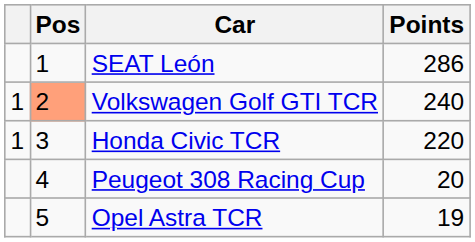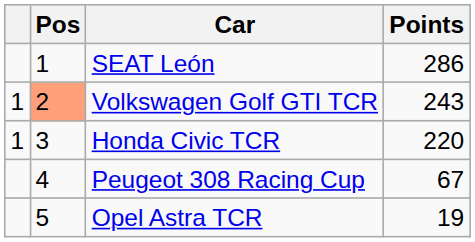Volkswagen Golf GTI TCR | Points: 240 -> 243
Peugeot 308 Racing Cup | Points: 20 -> 67
